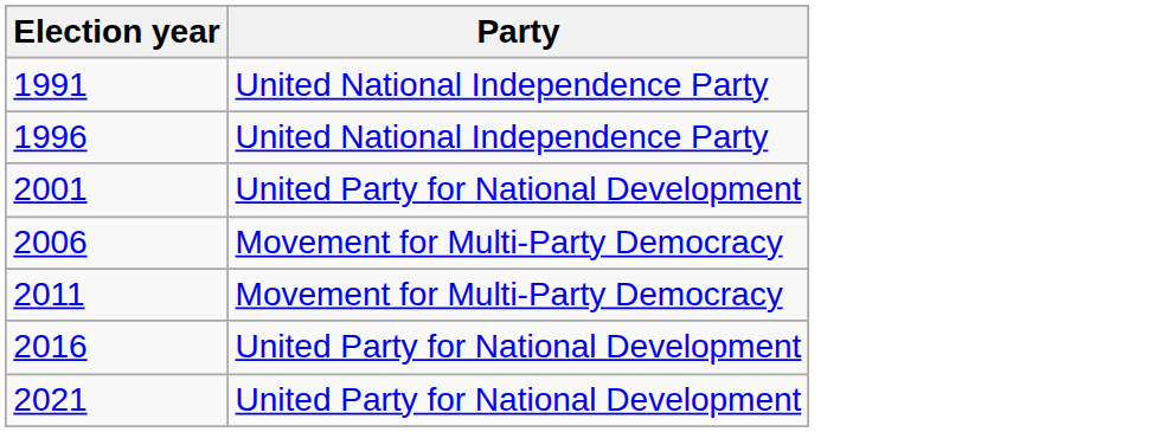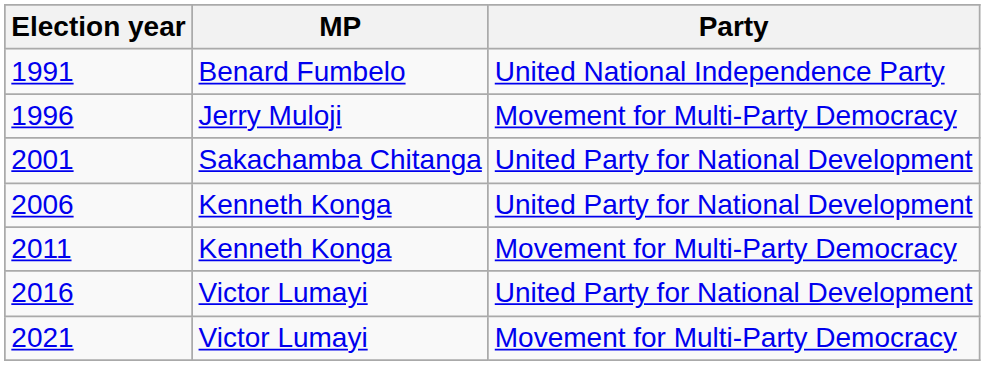+ column: MP | Benard Fumbelo | Jerry Muloji | Sakachamba Chitanga | Kenneth Konga | Kenneth Konga | Victor Lumayi | Victor Lumayi
1996 | Party: United National Independence Party -> Movement for Multi-Party Democracy
2006 | Party: Movement for Multi-Party Democracy -> United Party for National Development
2021 | Party: United Party for National Development -> Movement for Multi-Party Democracy
